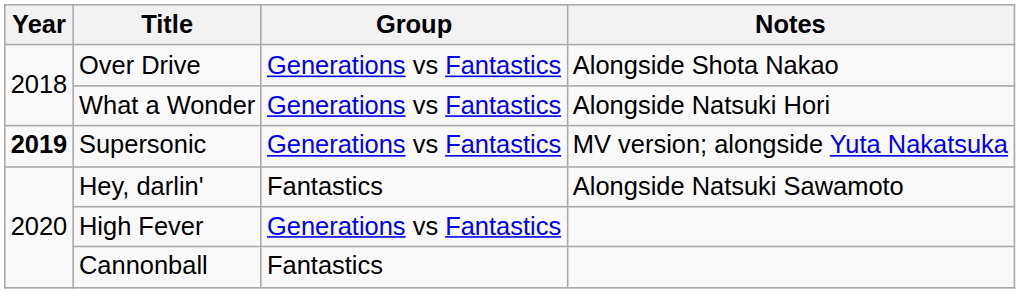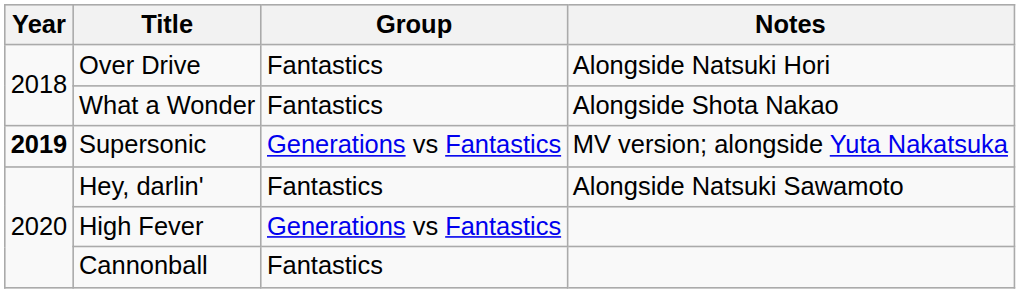Over Drive | Group: Generations vs Fantastics -> Fantastics
Over Drive | Notes: Alongside Shota Nakao -> Alongside Natsuki Hori
What a Wonder | Group: Generations vs Fantastics -> Fantastics
What a Wonder | Notes: Alongside Natsuki Hori -> Alongside Shota Nakao
